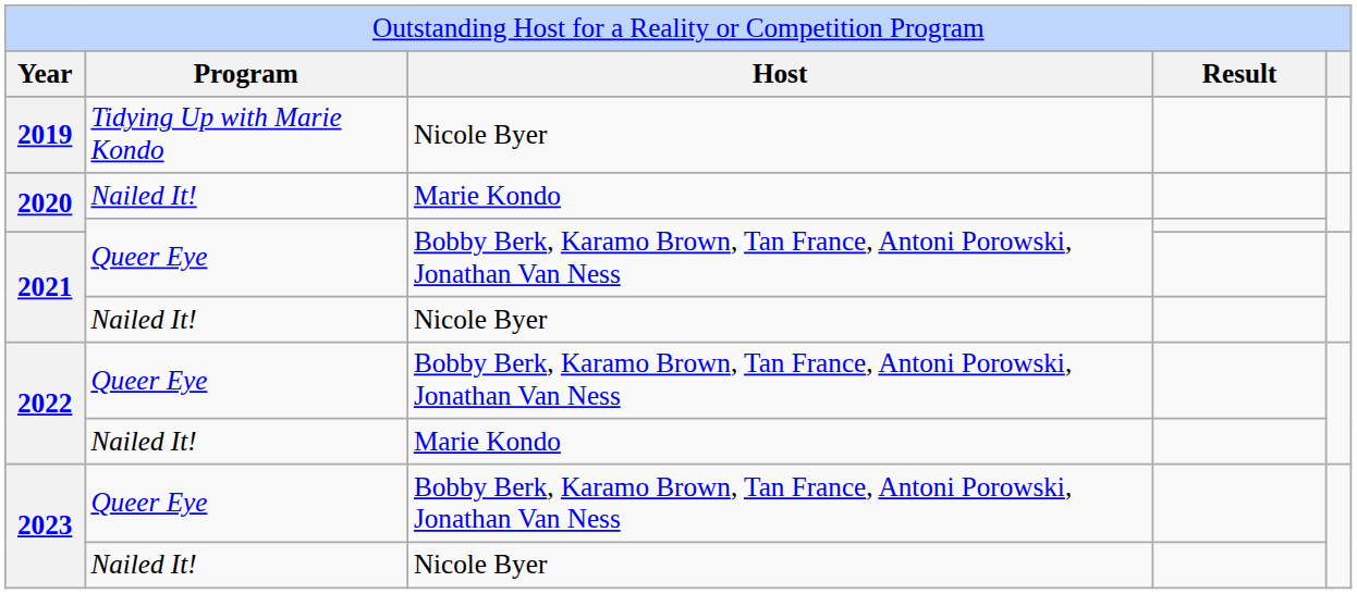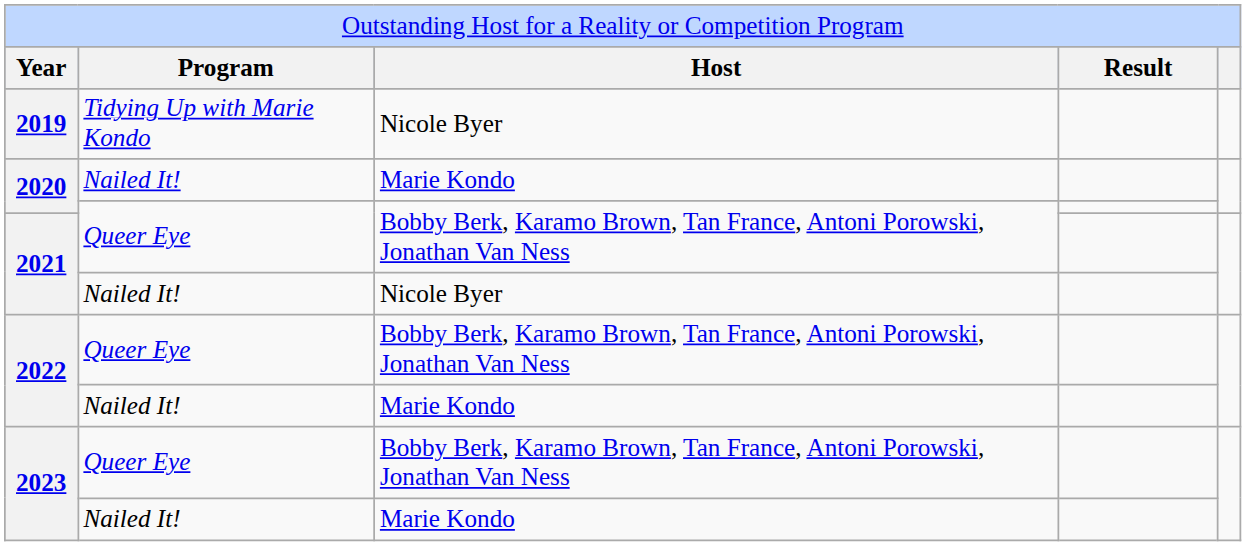2023 / Nailed It! | column 3: Nicole Byer -> Marie Kondo
